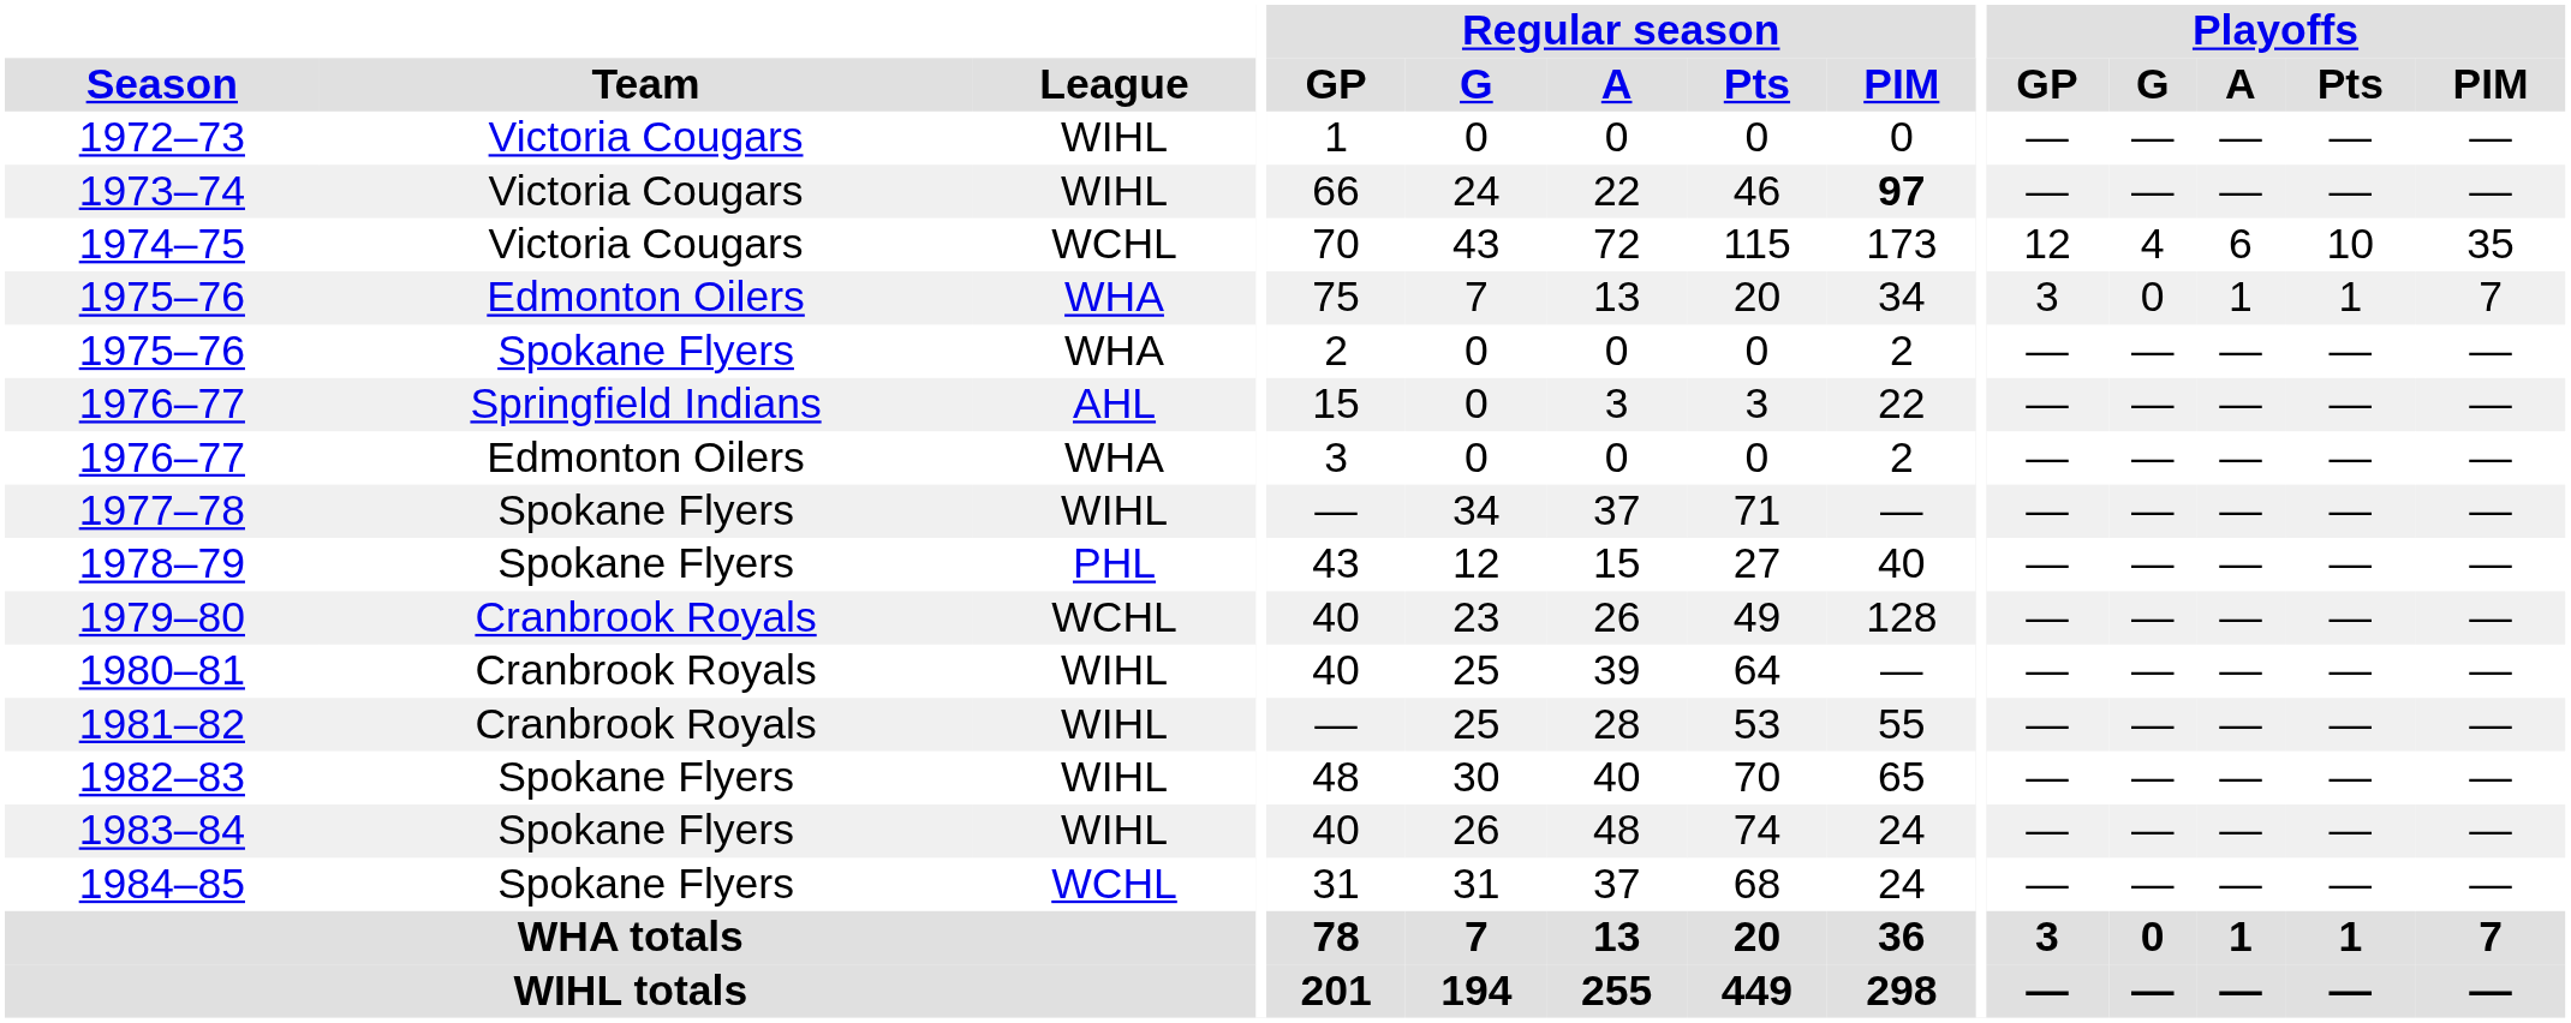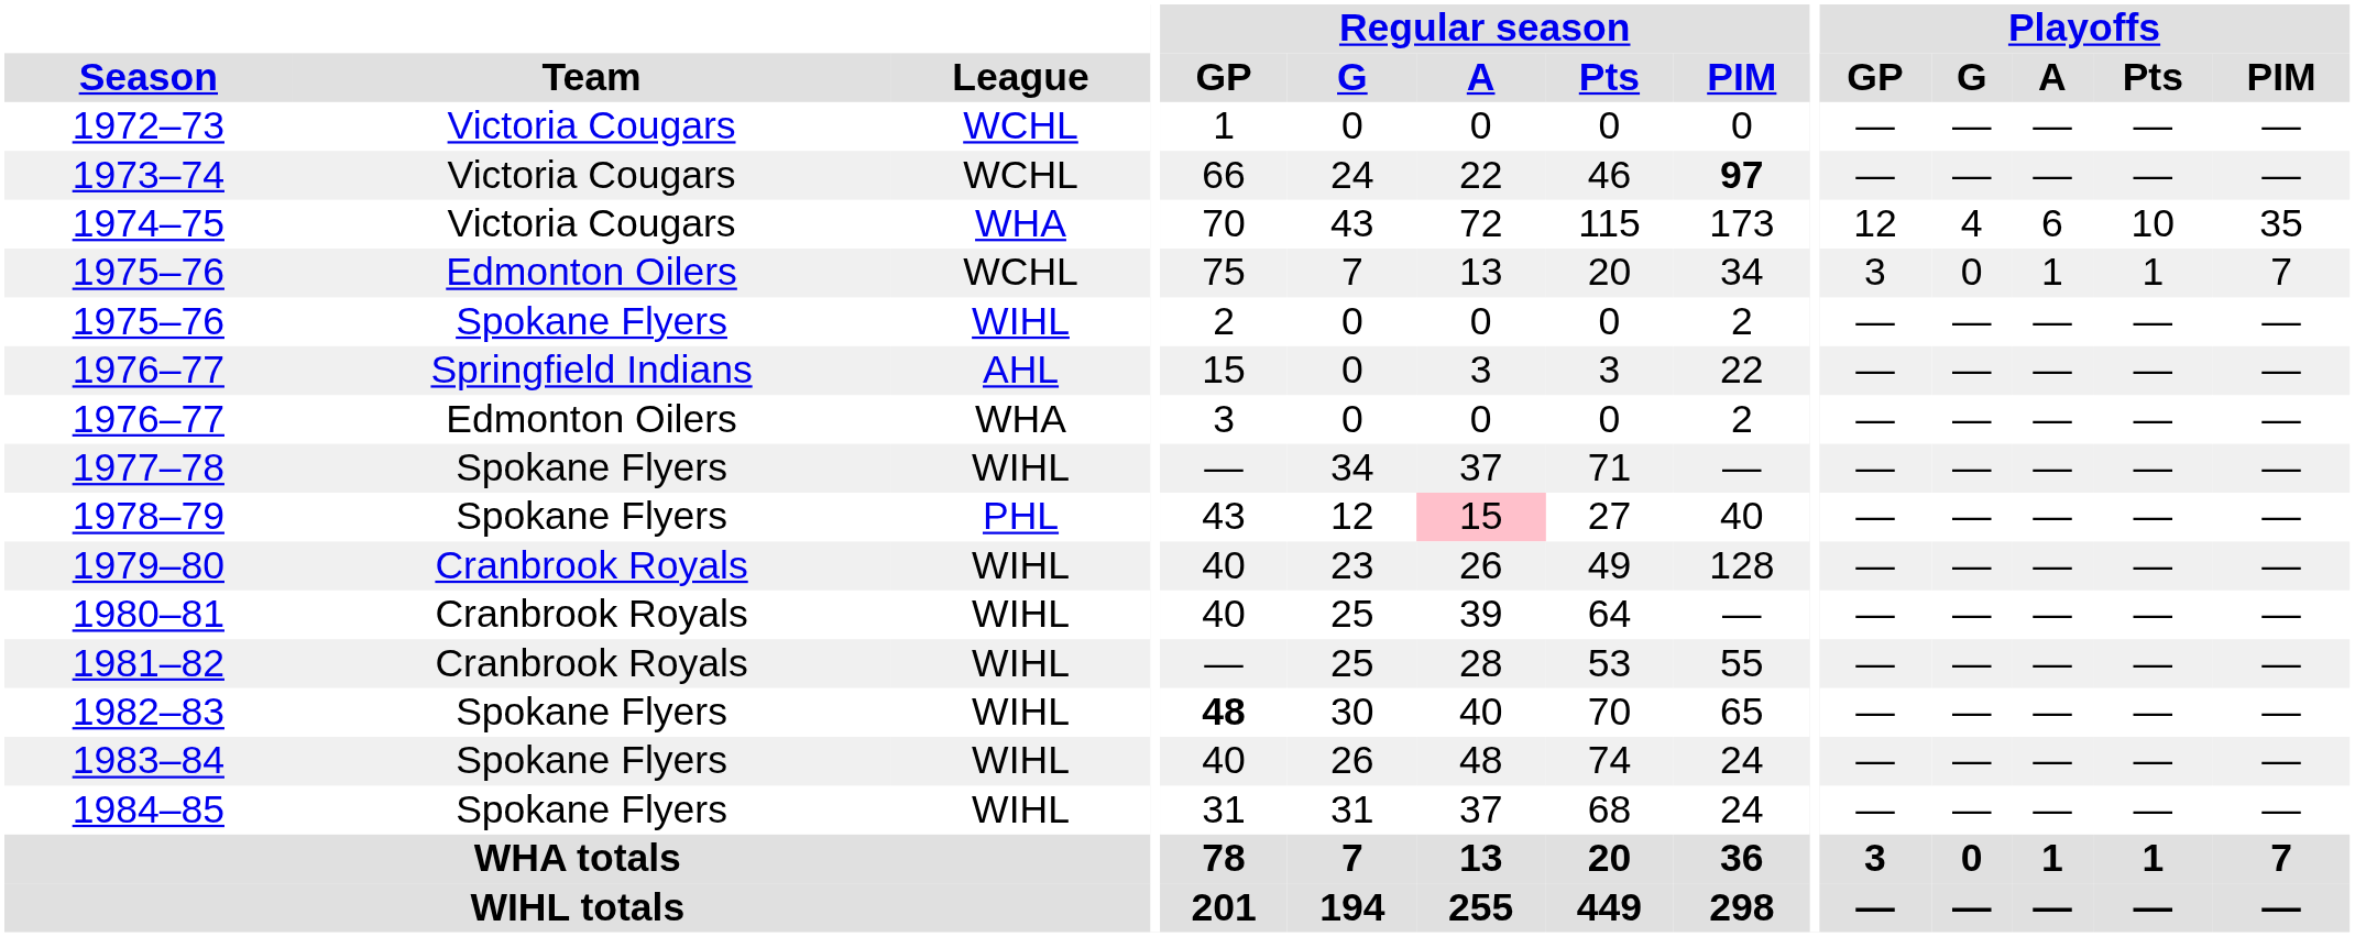1972–73 | League: WIHL -> WCHL
1973–74 | League: WIHL -> WCHL
1974–75 | League: WCHL -> WHA
1975–76 / Edmonton Oilers | League: WHA -> WCHL
1975–76 / Spokane Flyers | League: WHA -> WIHL
1978–79 | Regular season / A: no background -> pink background
1979–80 | League: WCHL -> WIHL
1982–83 | Regular season / GP: normal -> bold
1984–85 | League: WCHL -> WIHL
